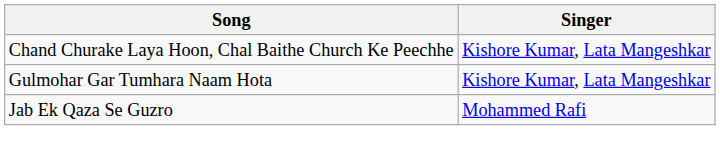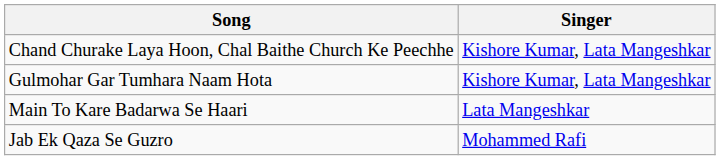+ row: Main To Kare Badarwa Se Haari | Lata Mangeshkar
